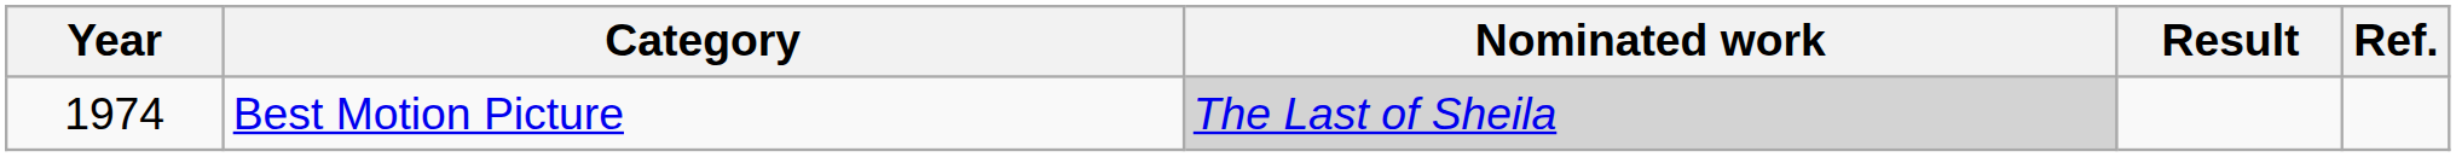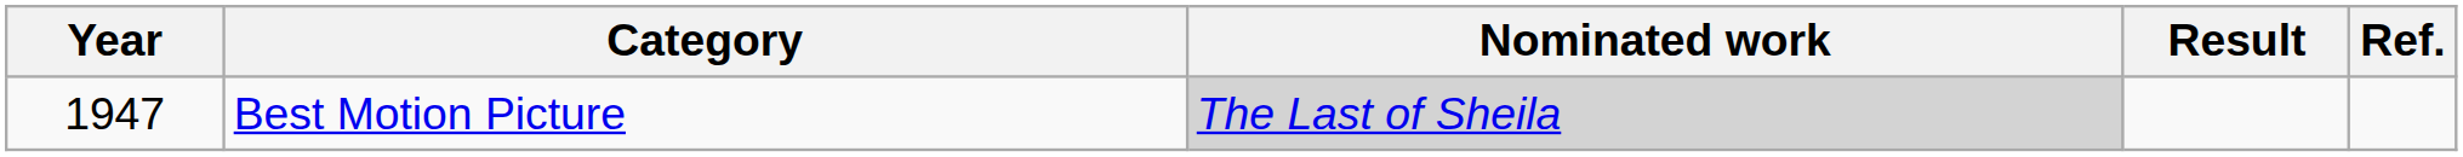Best Motion Picture | Year: 1974 -> 1947
